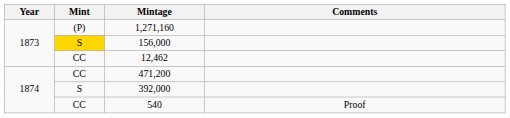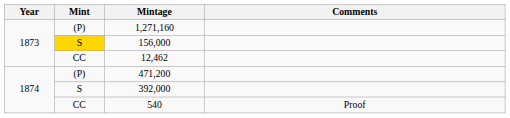471,200 | Mint: CC -> (P)
